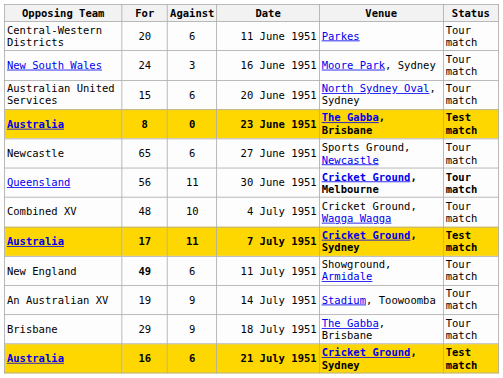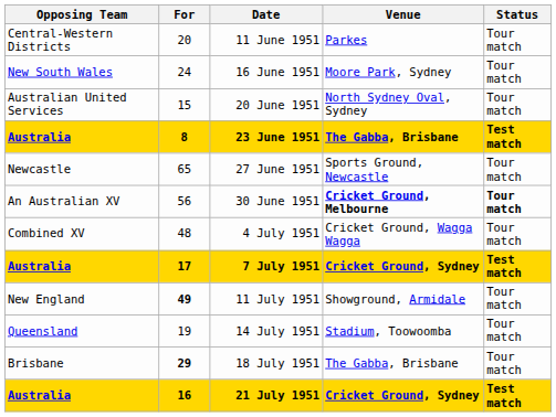- column: Against | 6 | 3 | 6 | 0 | 6 | 11 | 10 | 11 | 6 | 9 | 9 | 6
30 June 1951 | Opposing Team: Queensland -> An Australian XV
14 July 1951 | Opposing Team: An Australian XV -> Queensland
18 July 1951 | For: normal -> bold
